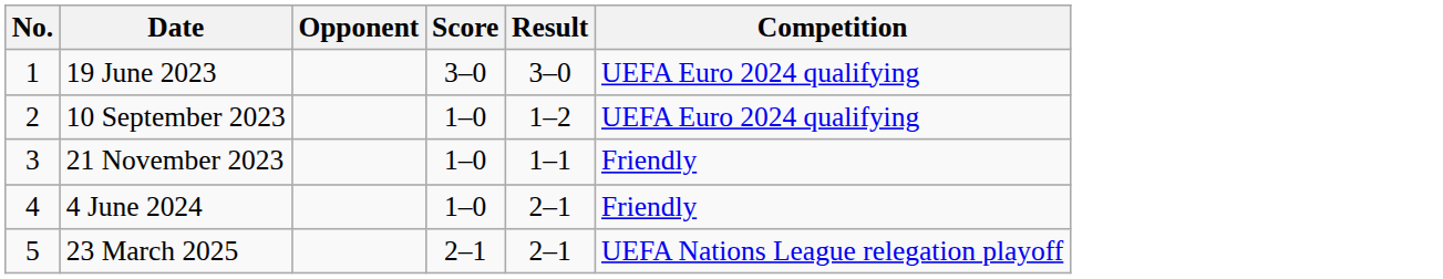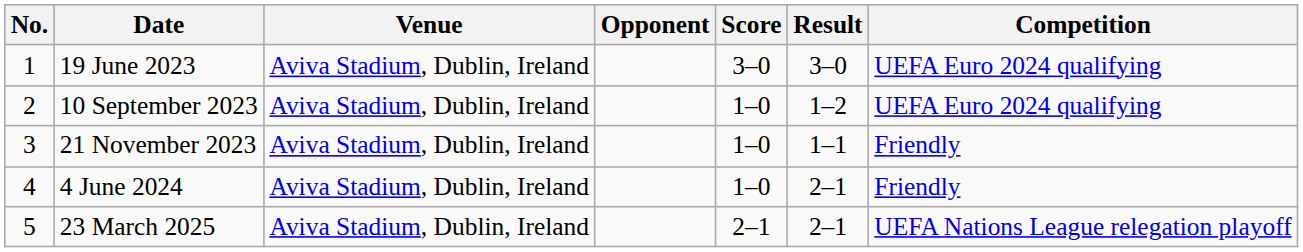+ column: Venue | Aviva Stadium, Dublin, Ireland | Aviva Stadium, Dublin, Ireland | Aviva Stadium, Dublin, Ireland | Aviva Stadium, Dublin, Ireland | Aviva Stadium, Dublin, Ireland
